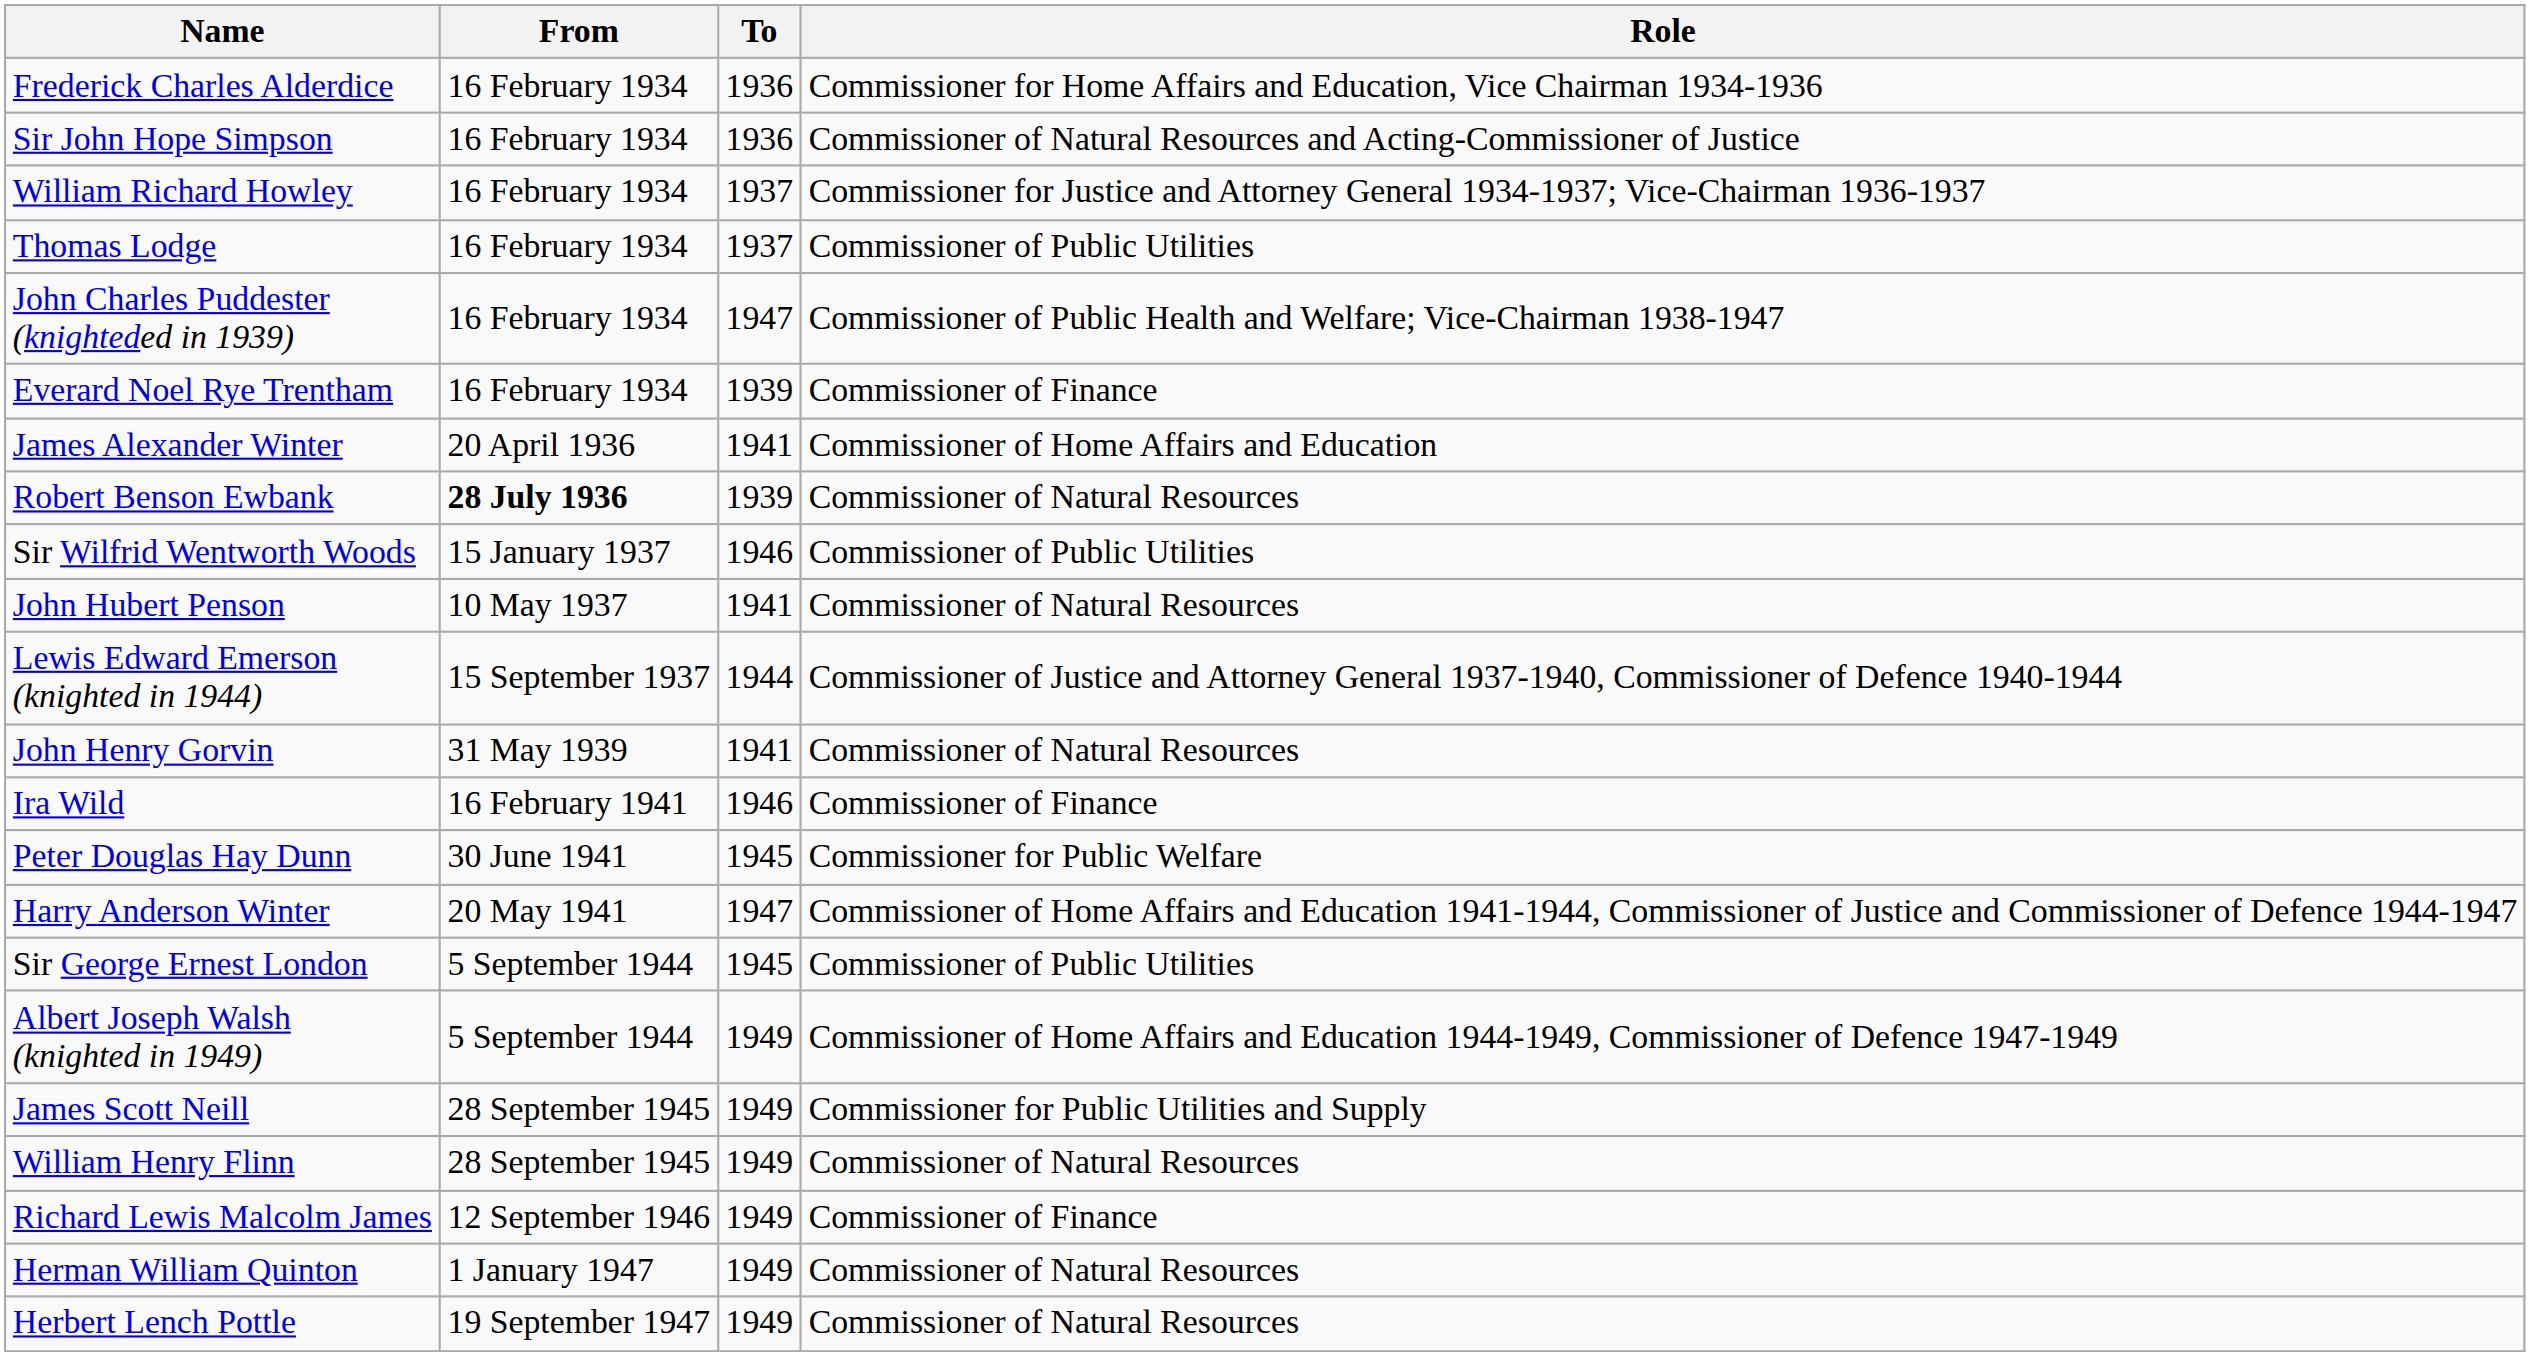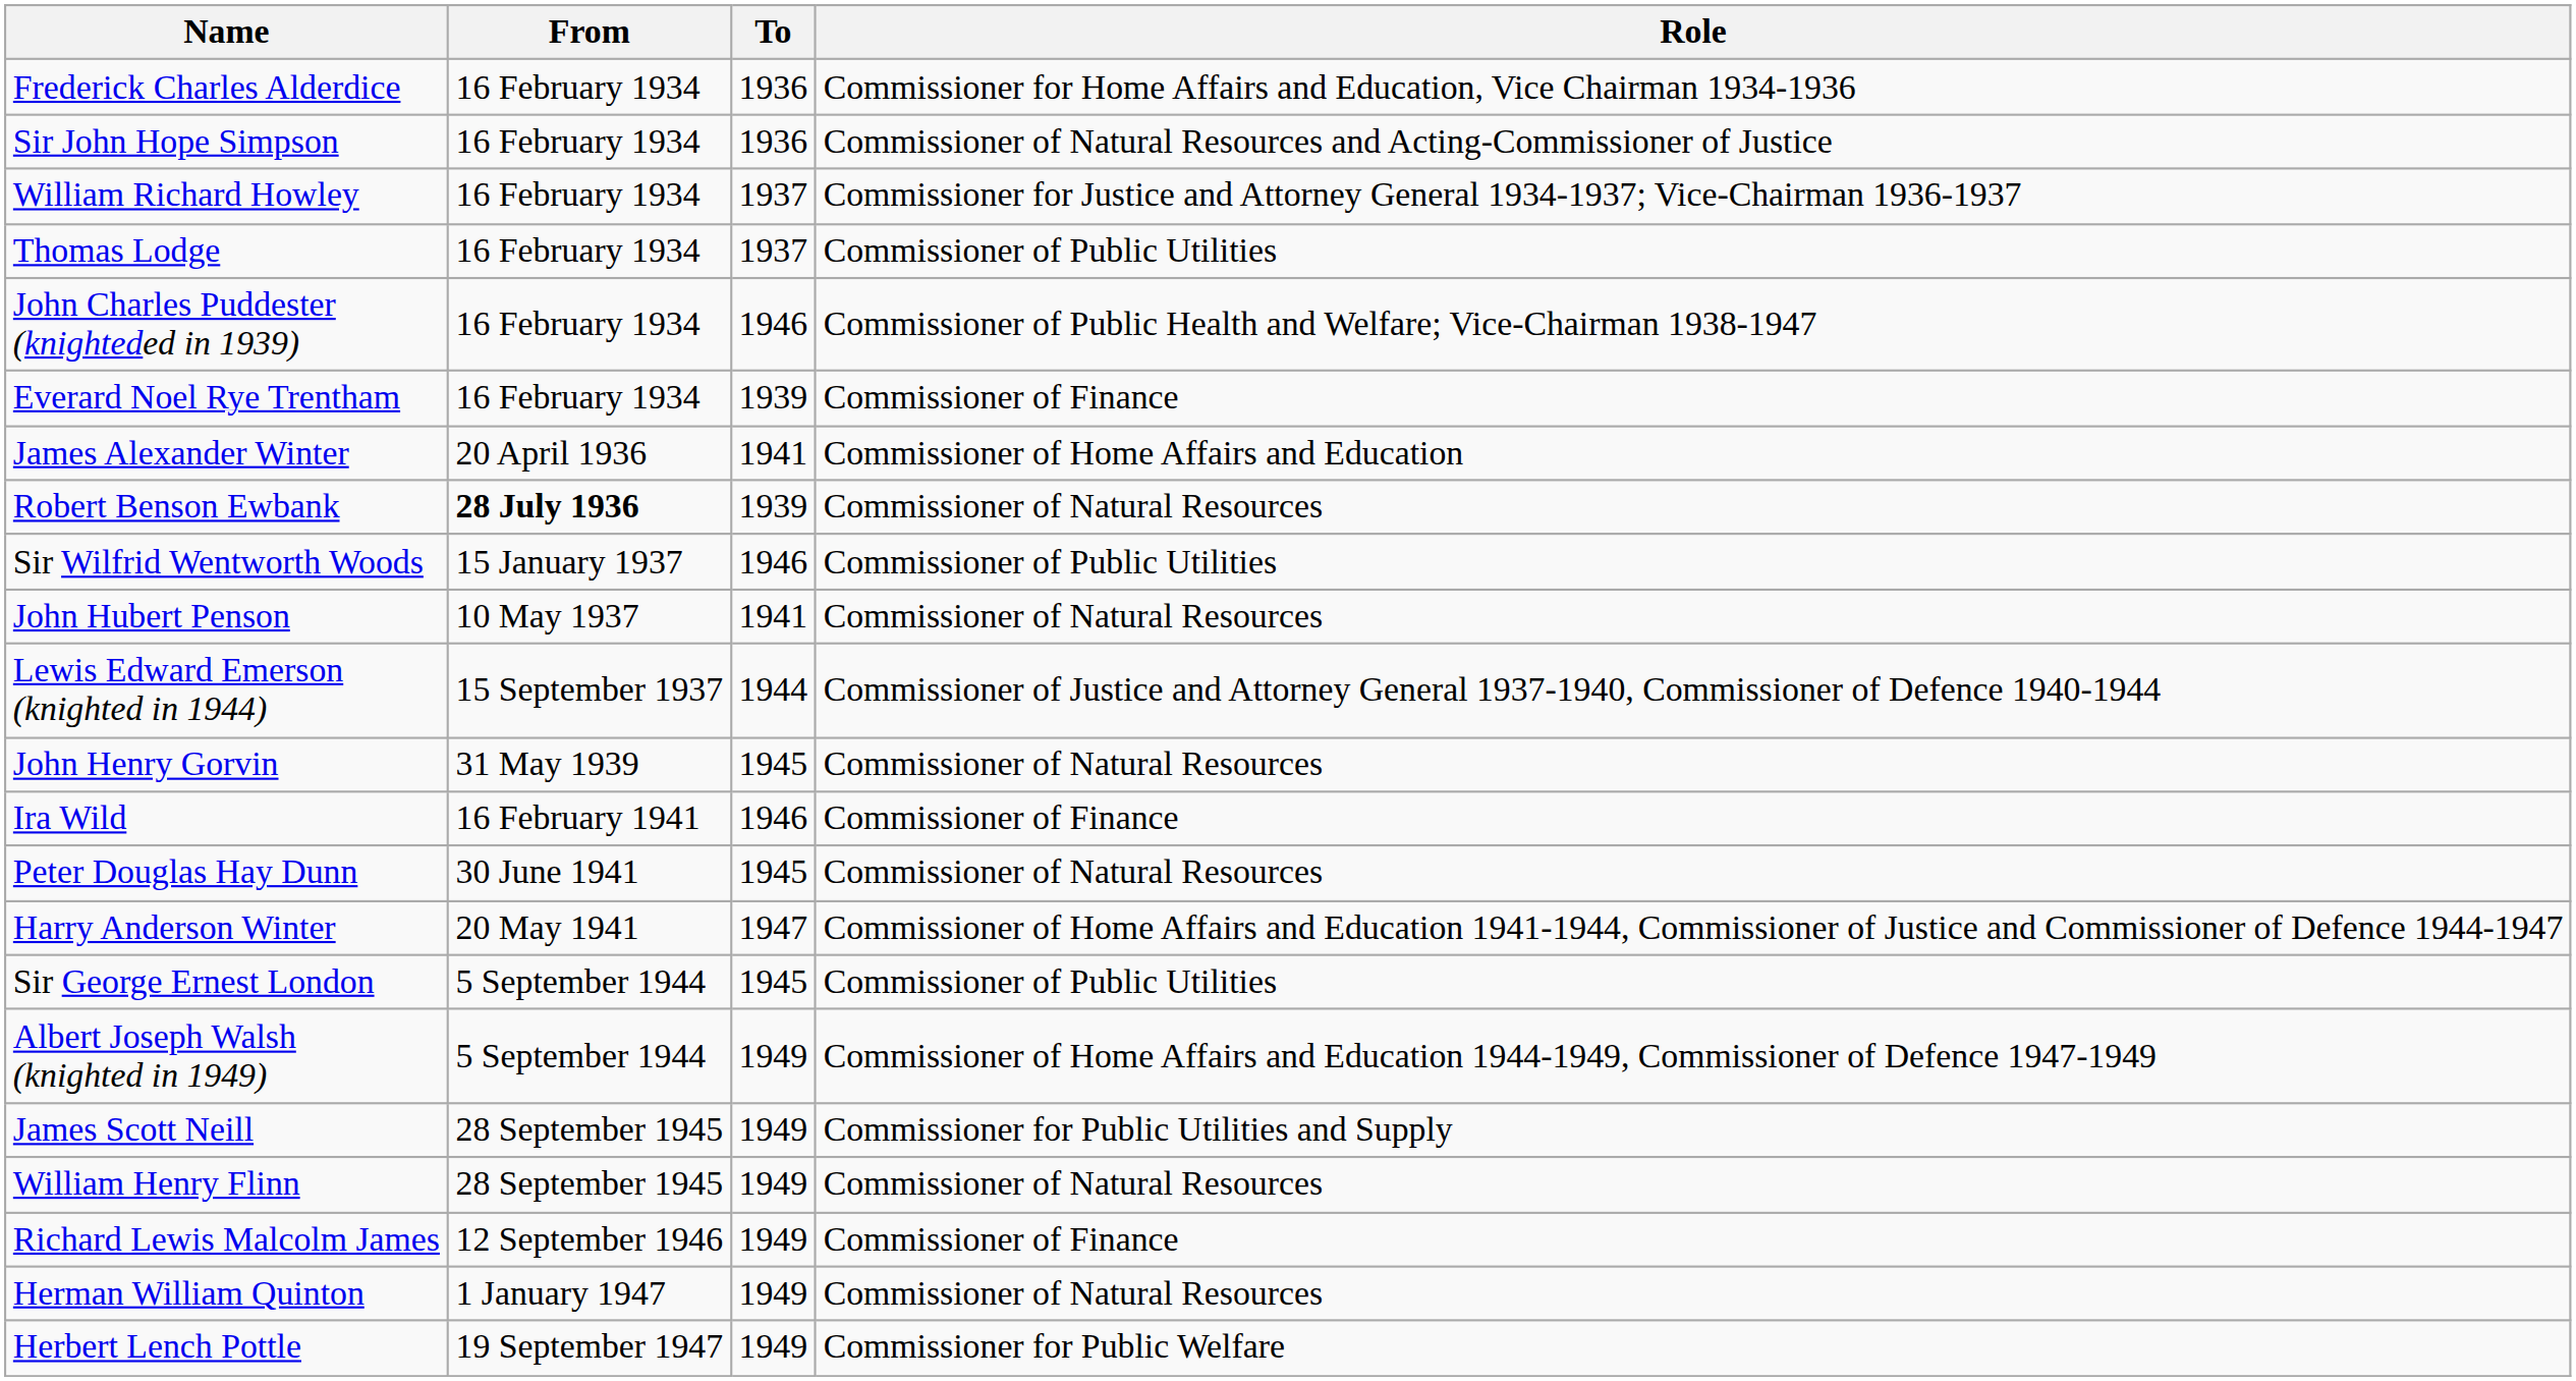John Charles Puddester (knighteded in 1939) | To: 1947 -> 1946
John Henry Gorvin | To: 1941 -> 1945
Peter Douglas Hay Dunn | Role: Commissioner for Public Welfare -> Commissioner of Natural Resources
Herbert Lench Pottle | Role: Commissioner of Natural Resources -> Commissioner for Public Welfare
